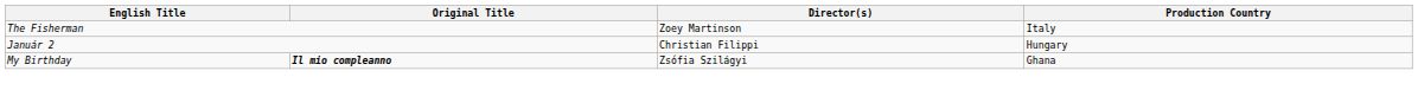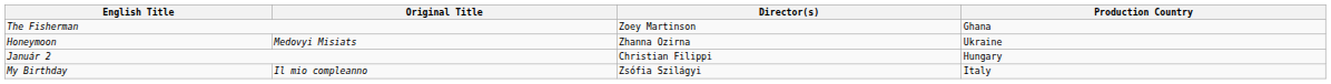The Fisherman | Production Country: Italy -> Ghana
+ row: Honeymoon | Medovyi Misiats | Zhanna Ozirna | Ukraine
My Birthday | Original Title: bold -> normal
My Birthday | Production Country: Ghana -> Italy
